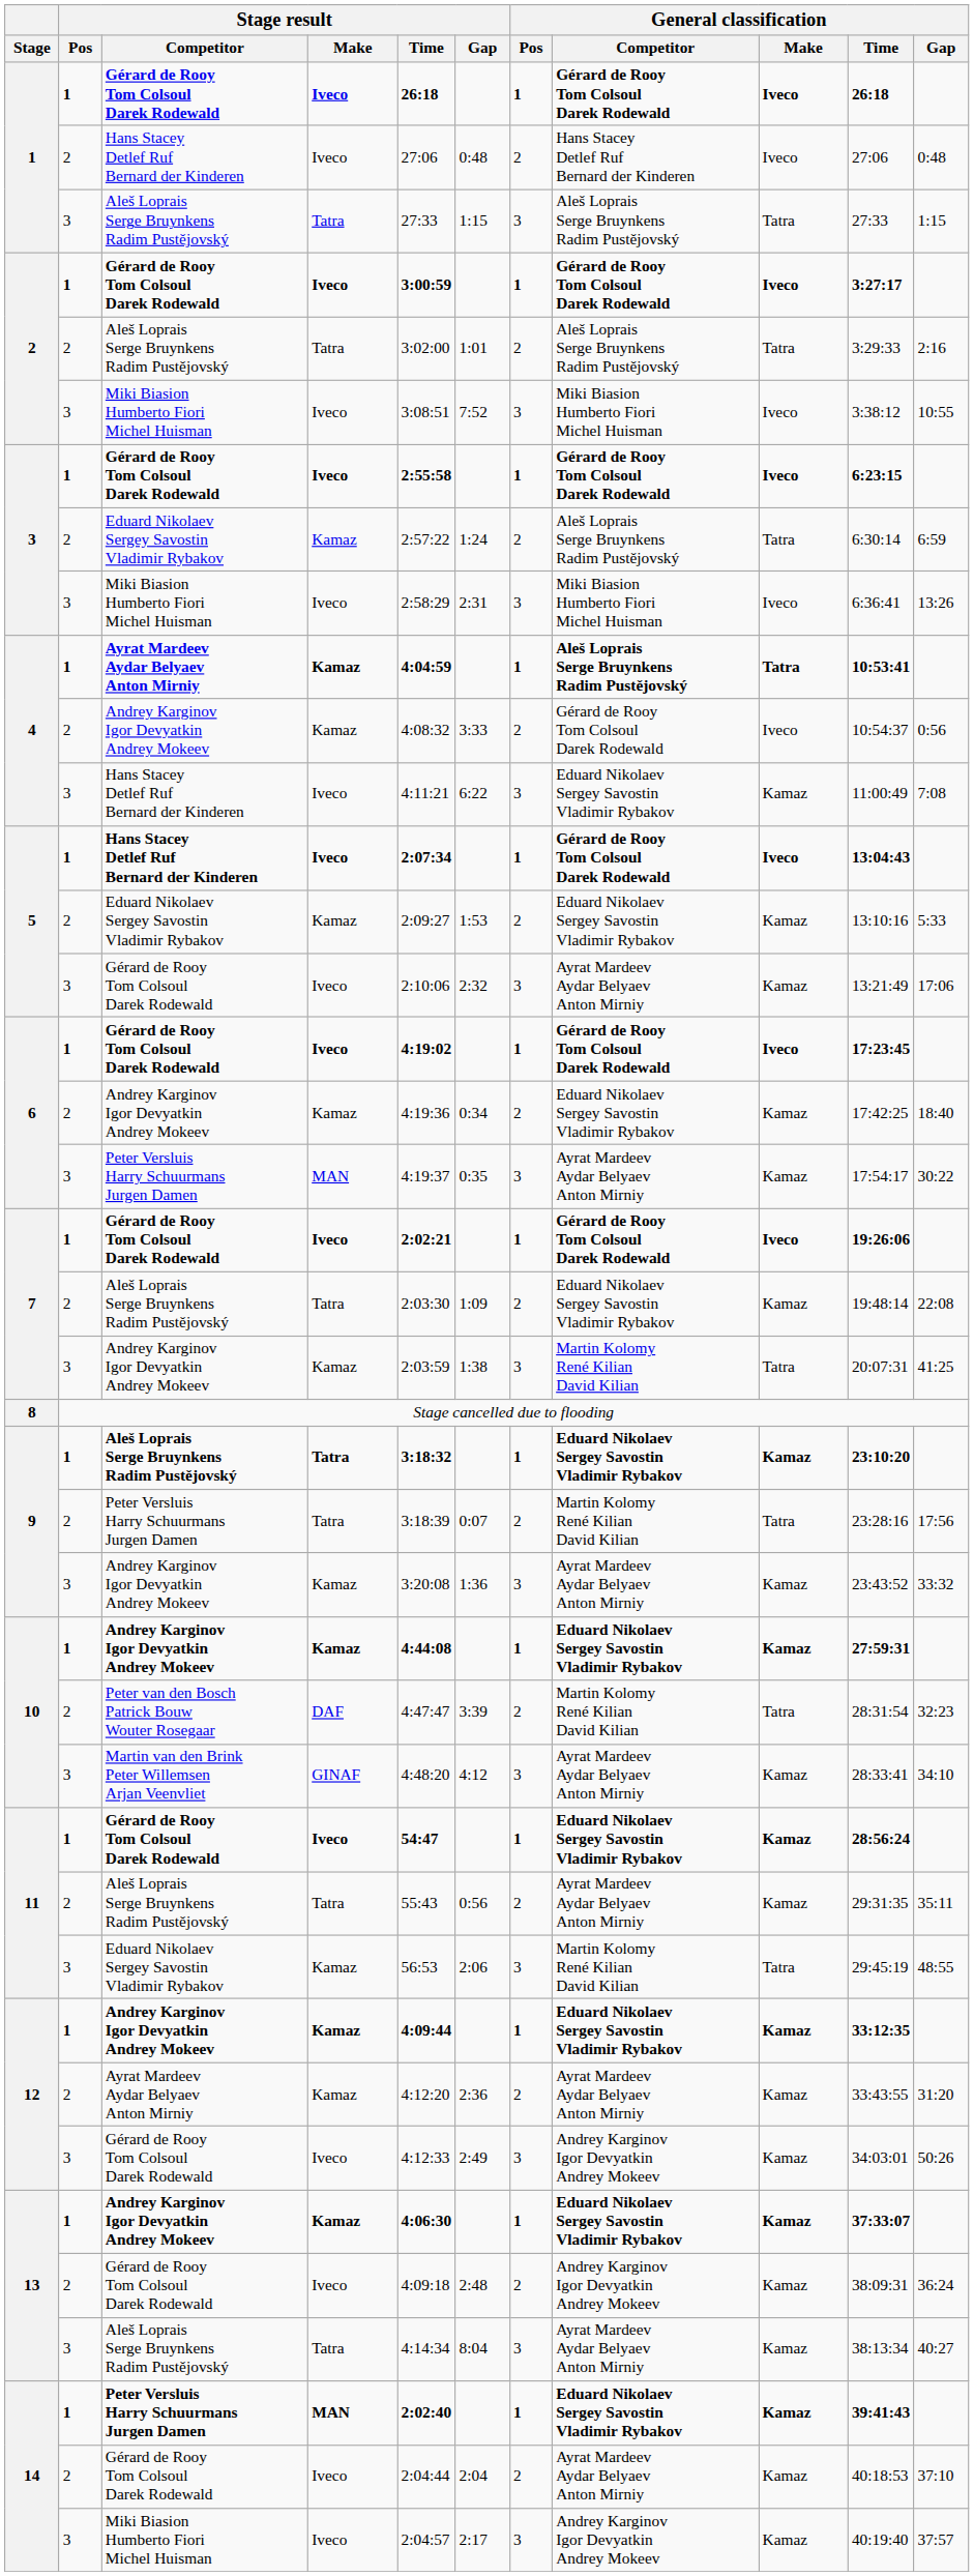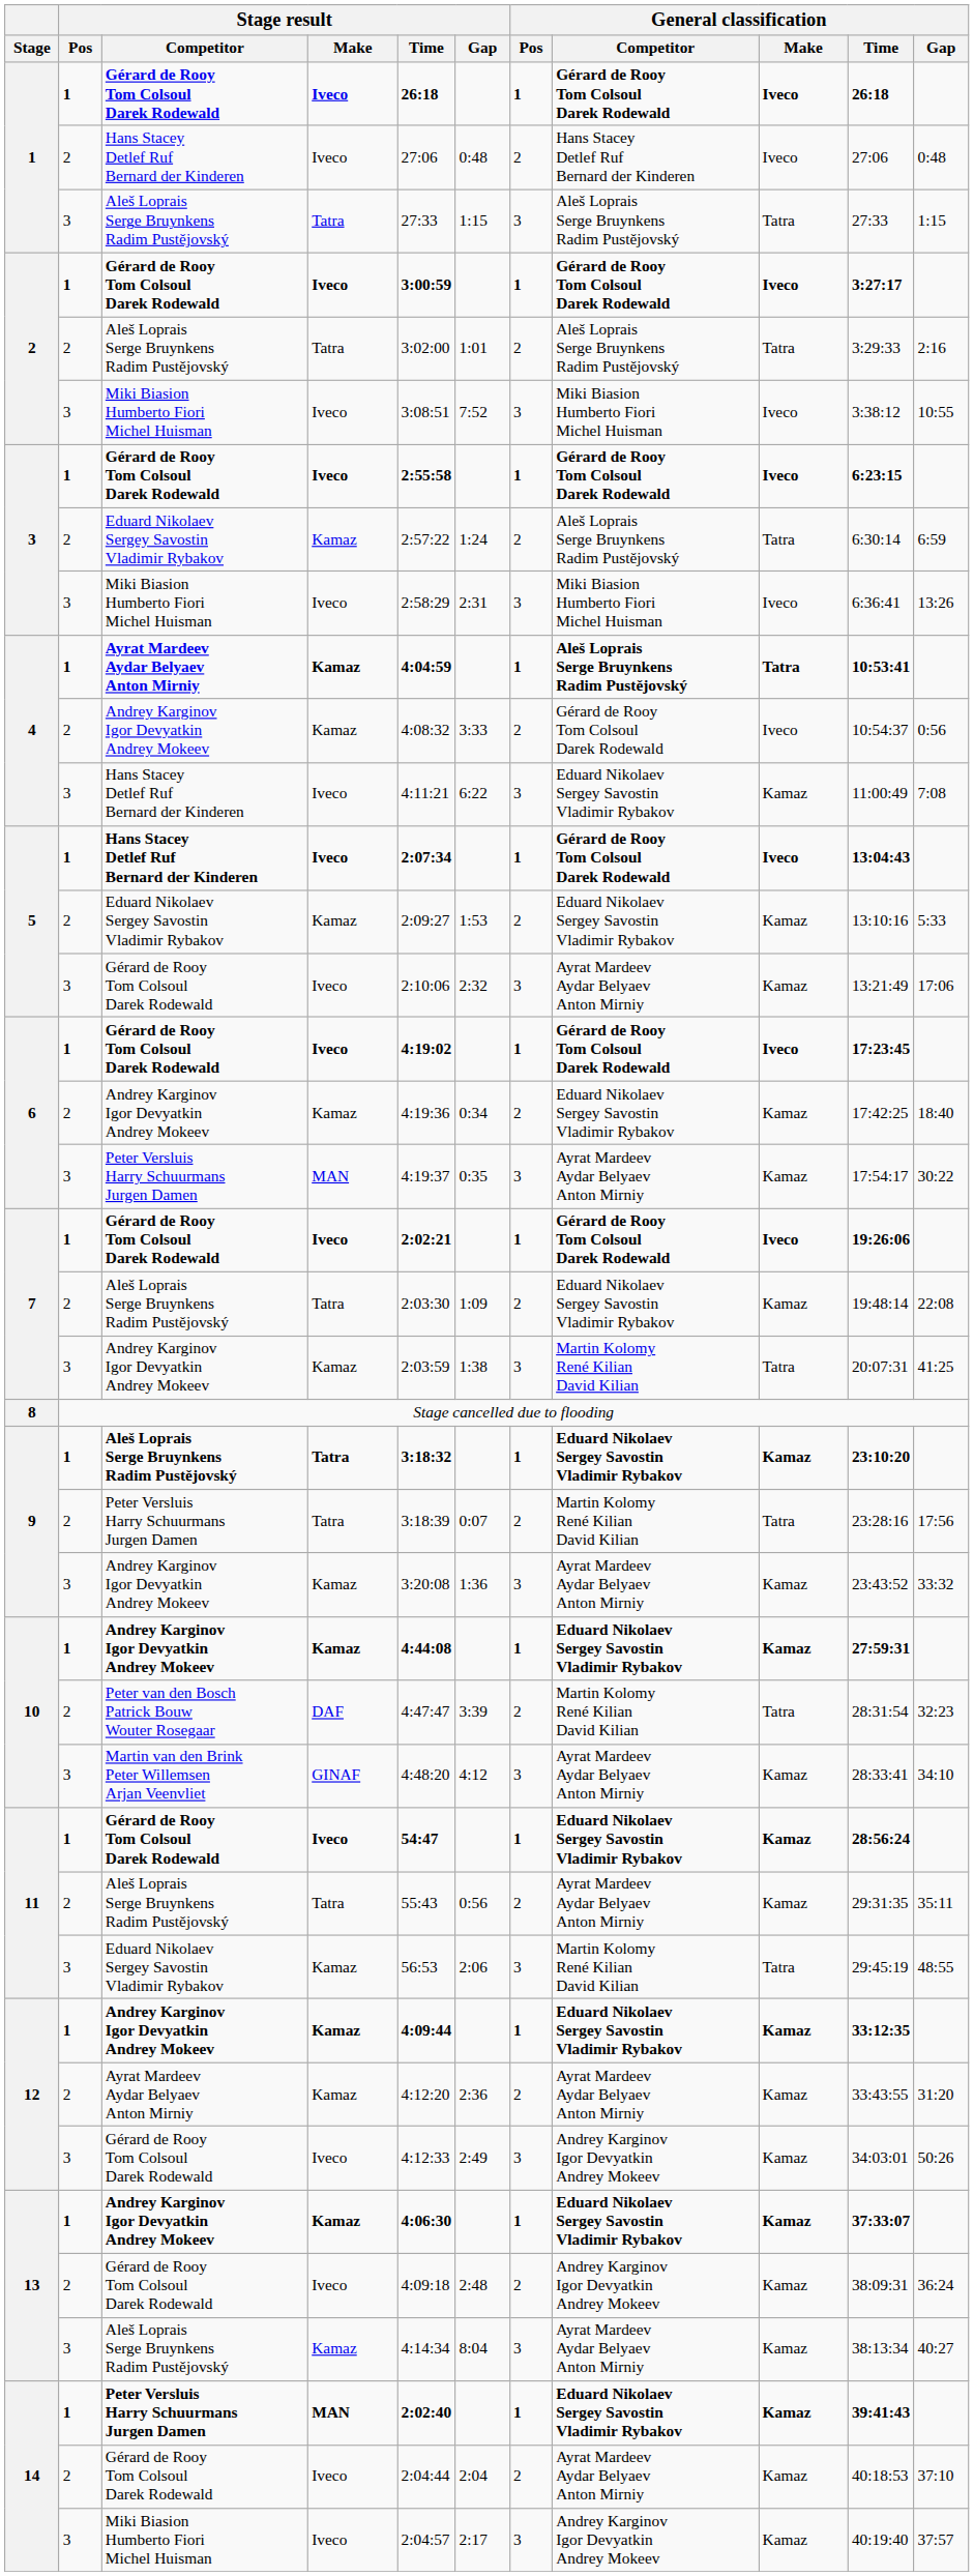13 / Aleš Loprais Serge Bruynkens Radim Pustějovský | Stage result / Make: Tatra -> Kamaz
